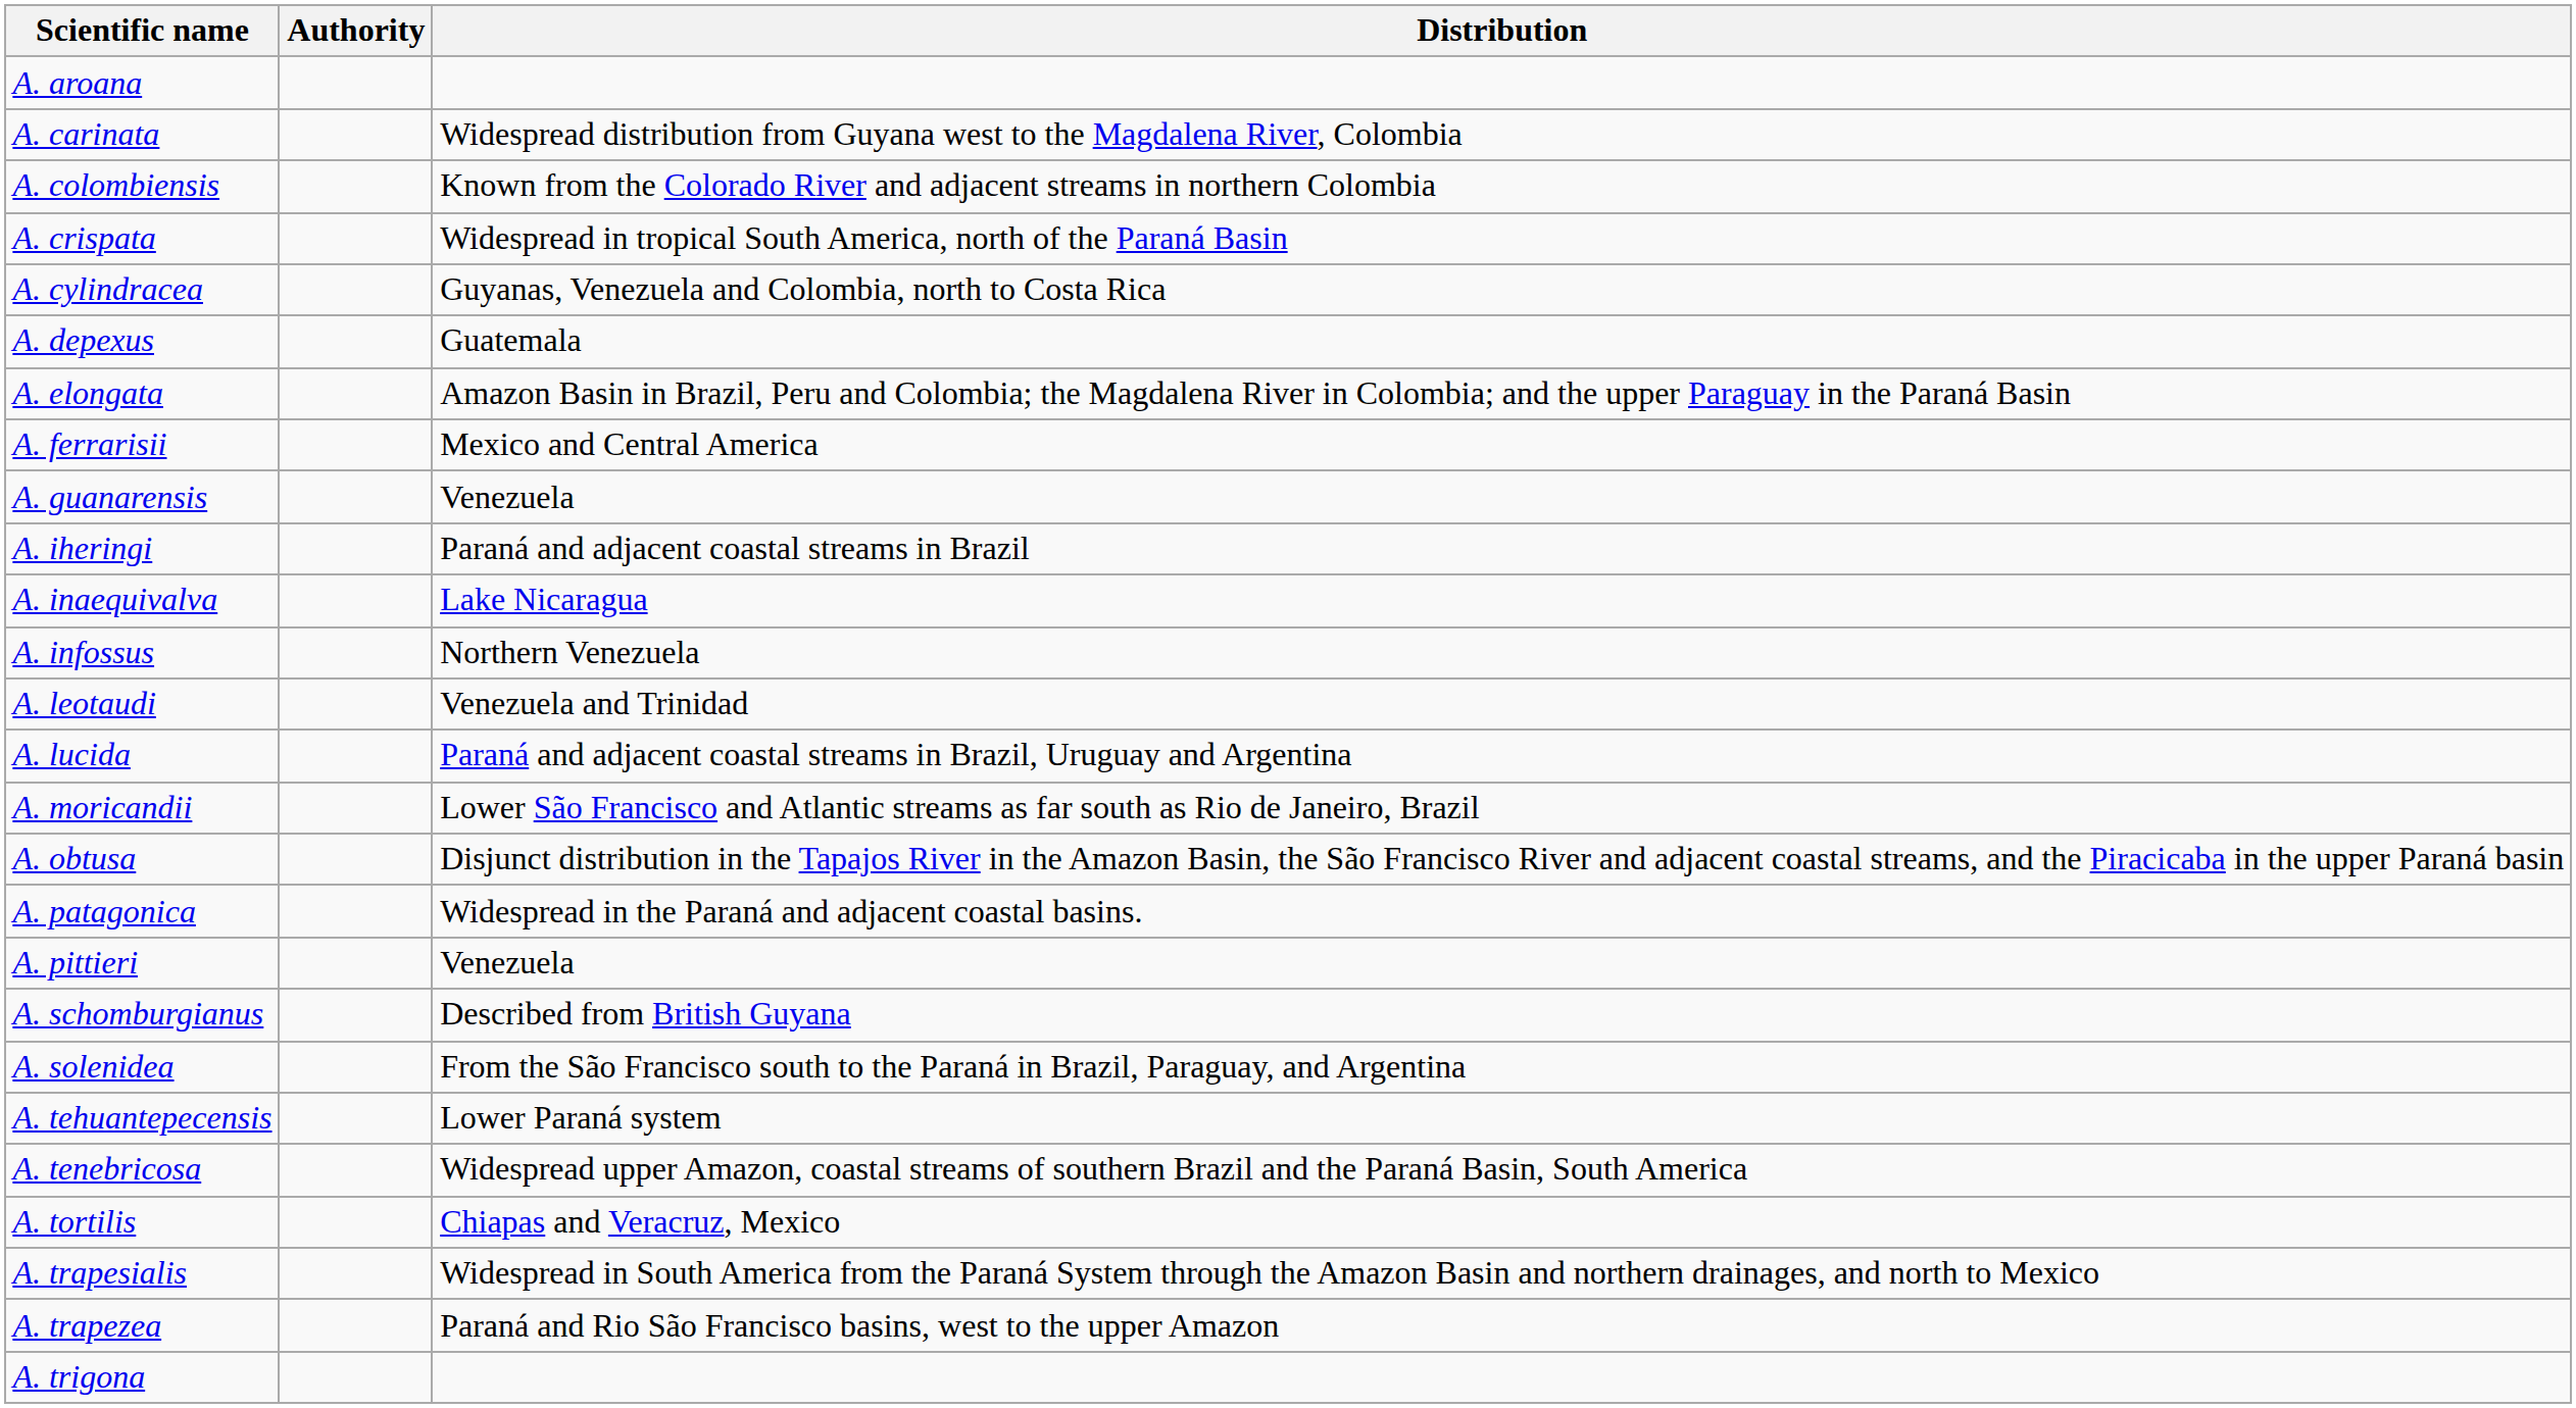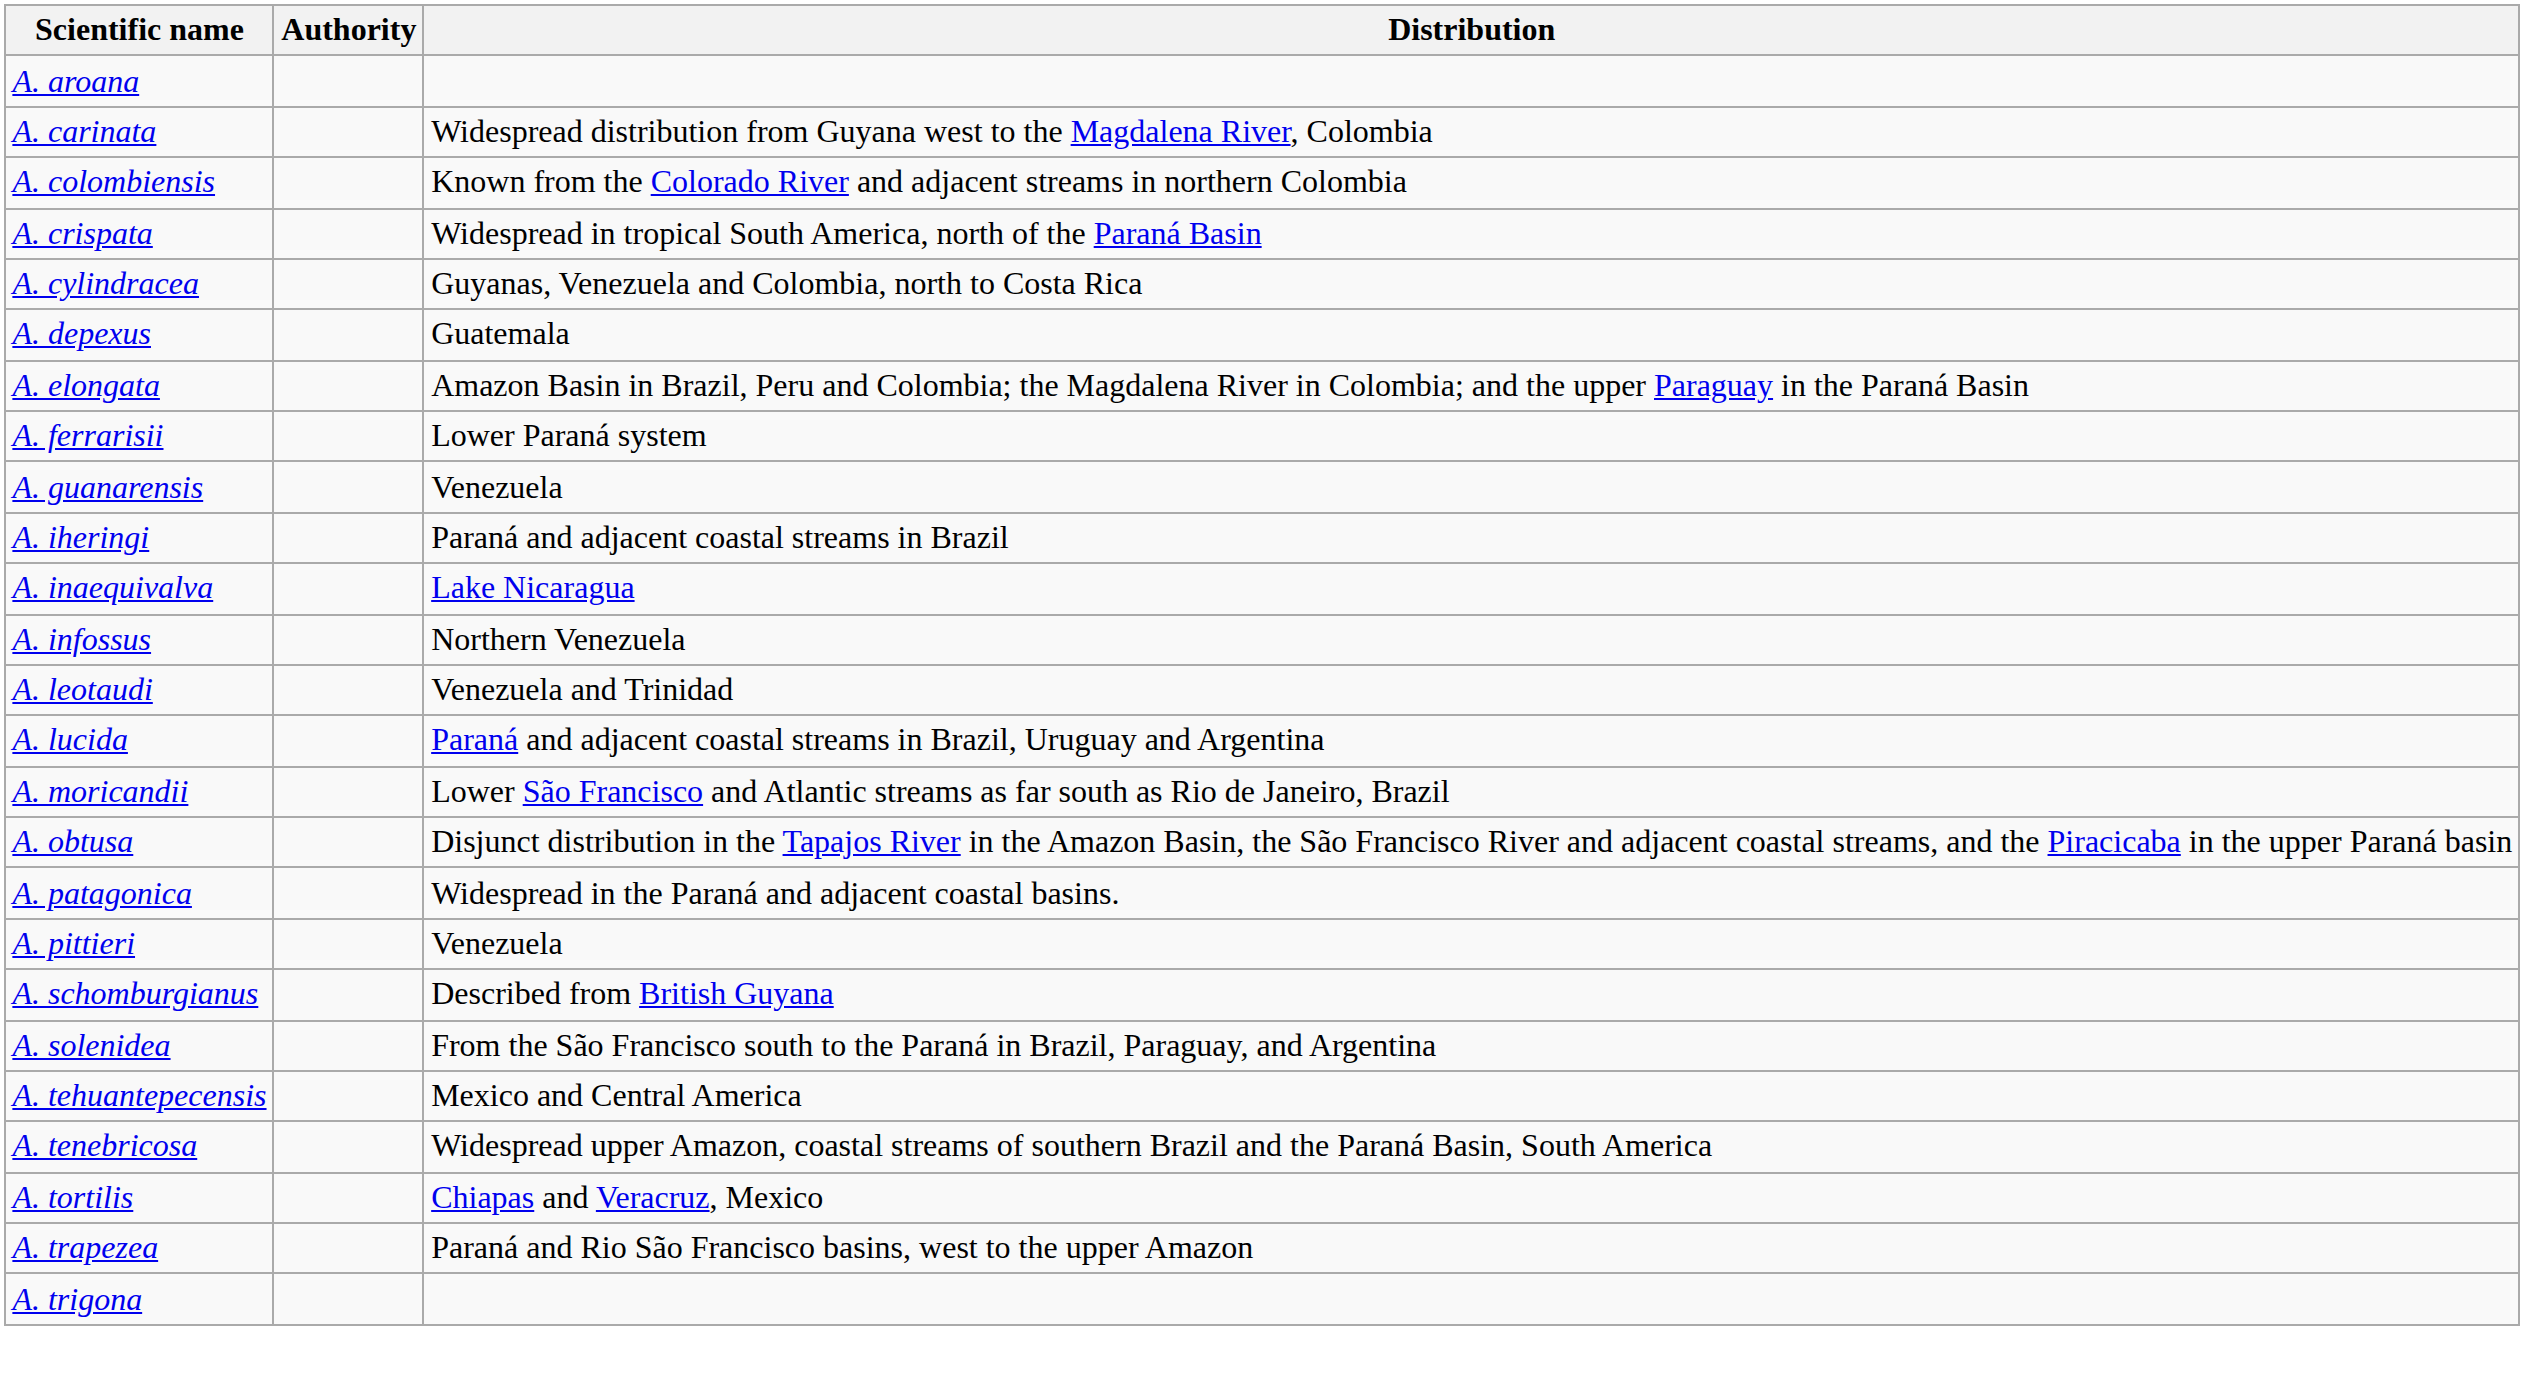A. ferrarisii | Distribution: Mexico and Central America -> Lower Paraná system
A. tehuantepecensis | Distribution: Lower Paraná system -> Mexico and Central America
- row: A. trapesialis | Widespread in South America from the Paraná System through the Amazon Basin and northern drainages, and north to Mexico
